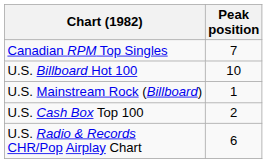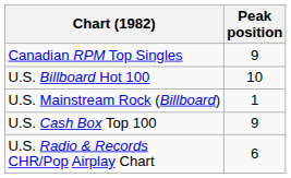Canadian RPM Top Singles | Peak position: 7 -> 9
U.S. Cash Box Top 100 | Peak position: 2 -> 9
